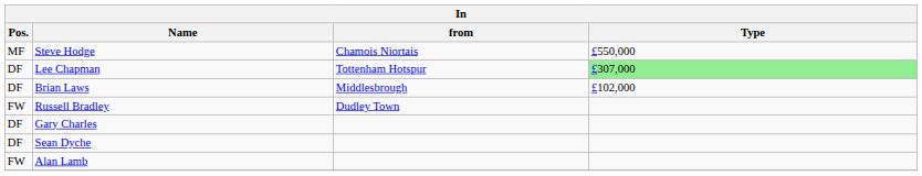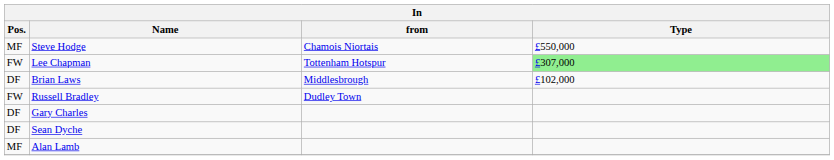Lee Chapman | Pos.: DF -> FW
Alan Lamb | Pos.: FW -> MF
